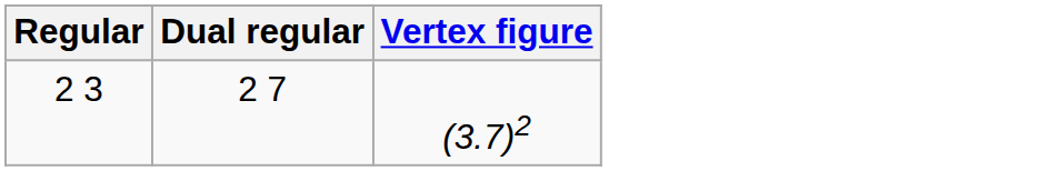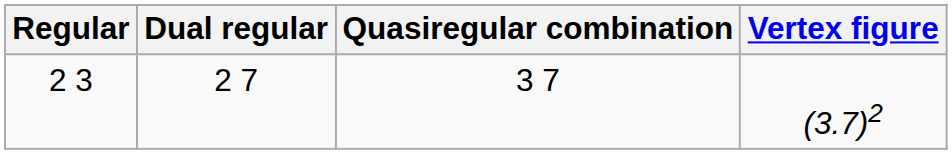+ column: Quasiregular combination | 3 7
